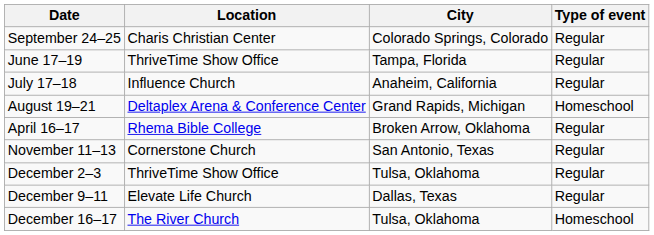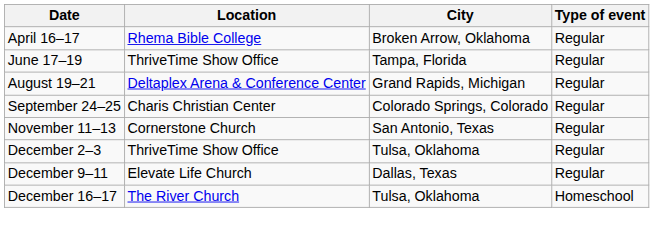rows swapped: April 16–17 <-> September 24–25
- row: July 17–18 | Influence Church | Anaheim, California | Regular
August 19–21 | Type of event: Homeschool -> Regular
